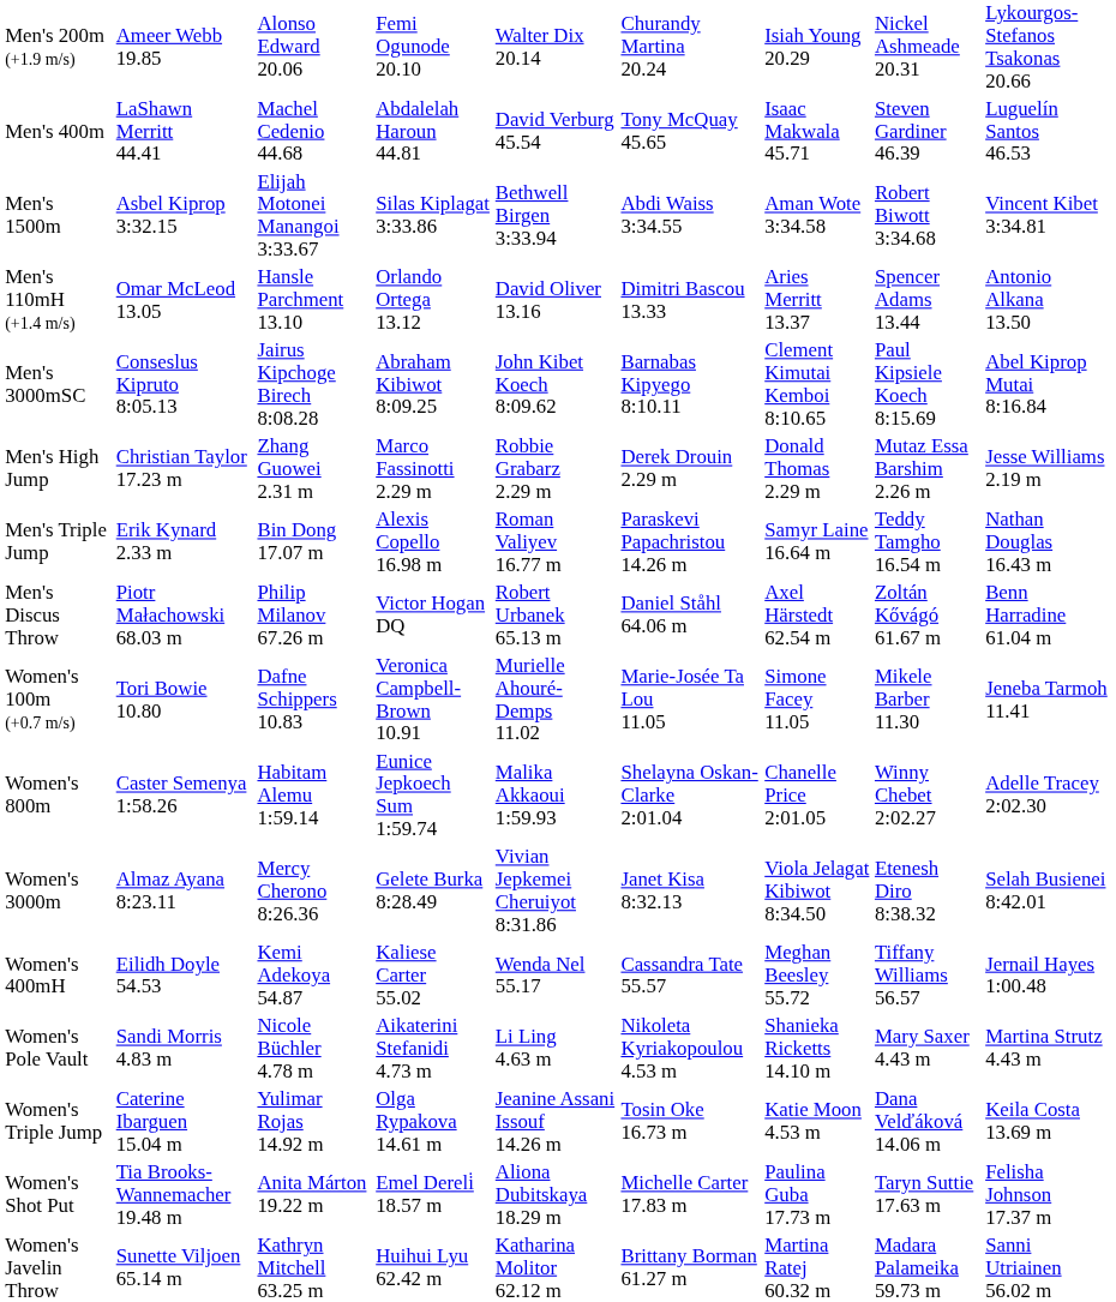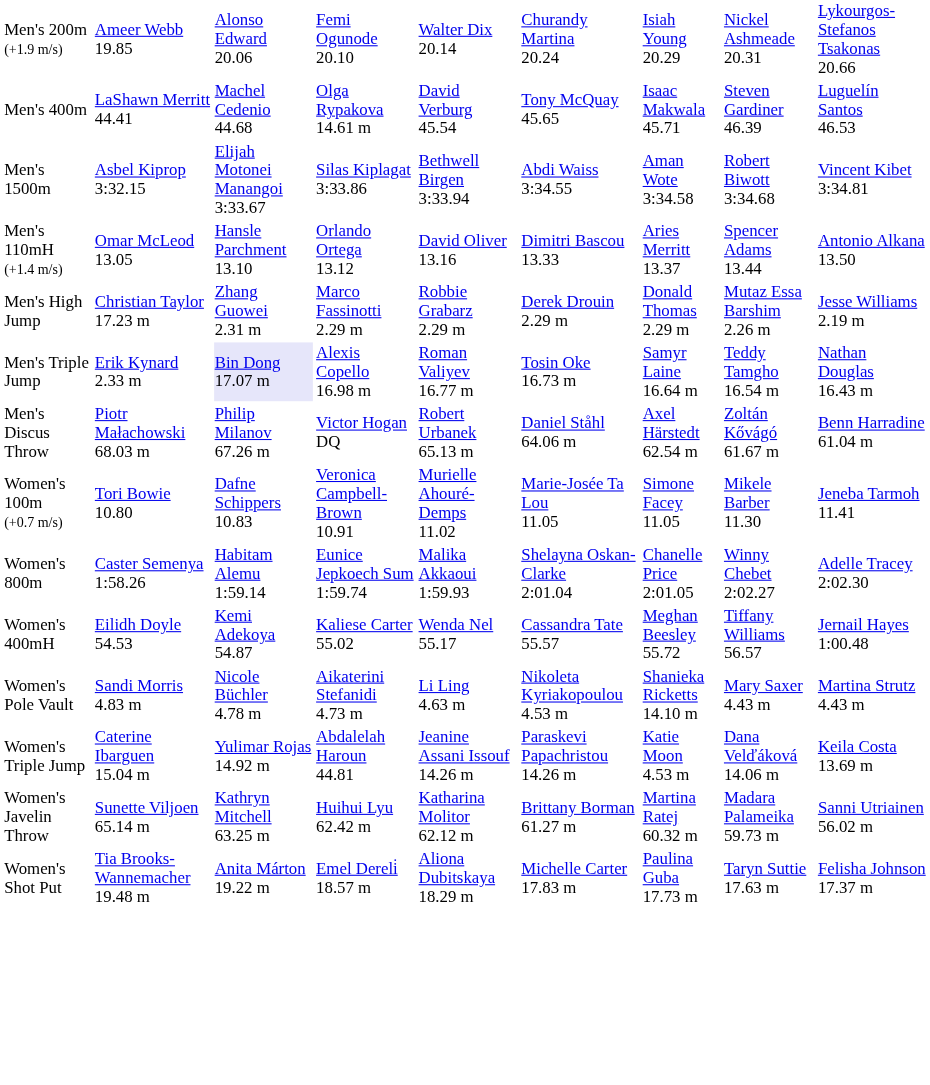Men's 400m | column 4: Abdalelah Haroun 44.81 -> Olga Rypakova 14.61 m
- row: Men's 3000mSC | Conseslus Kipruto 8:05.13 | Jairus Kipchoge Birech 8:08.28 | Abraham Kibiwot 8:09.25 | John Kibet Koech 8:09.62 | Barnabas Kipyego 8:10.11 | Clement Kimutai Kemboi 8:10.65 | Paul Kipsiele Koech 8:15.69 | Abel Kiprop Mutai 8:16.84
Men's Triple Jump | column 3: no background -> lavender background
Men's Triple Jump | column 6: Paraskevi Papachristou 14.26 m -> Tosin Oke 16.73 m
- row: Women's 3000m | Almaz Ayana 8:23.11 | Mercy Cherono 8:26.36 | Gelete Burka 8:28.49 | Vivian Jepkemei Cheruiyot 8:31.86 | Janet Kisa 8:32.13 | Viola Jelagat Kibiwot 8:34.50 | Etenesh Diro 8:38.32 | Selah Busienei 8:42.01
Women's Triple Jump | column 4: Olga Rypakova 14.61 m -> Abdalelah Haroun 44.81
Women's Triple Jump | column 6: Tosin Oke 16.73 m -> Paraskevi Papachristou 14.26 m
rows swapped: Women's Shot Put <-> Women's Javelin Throw
